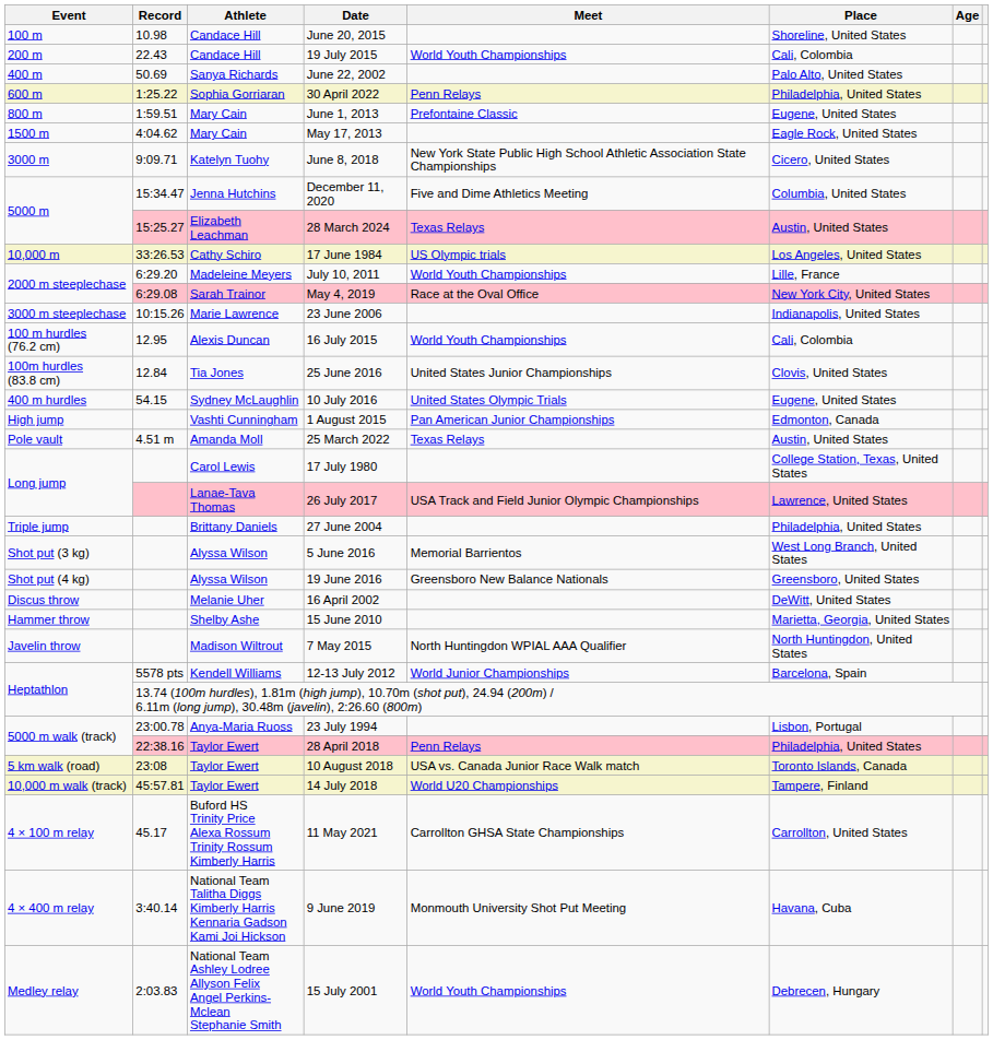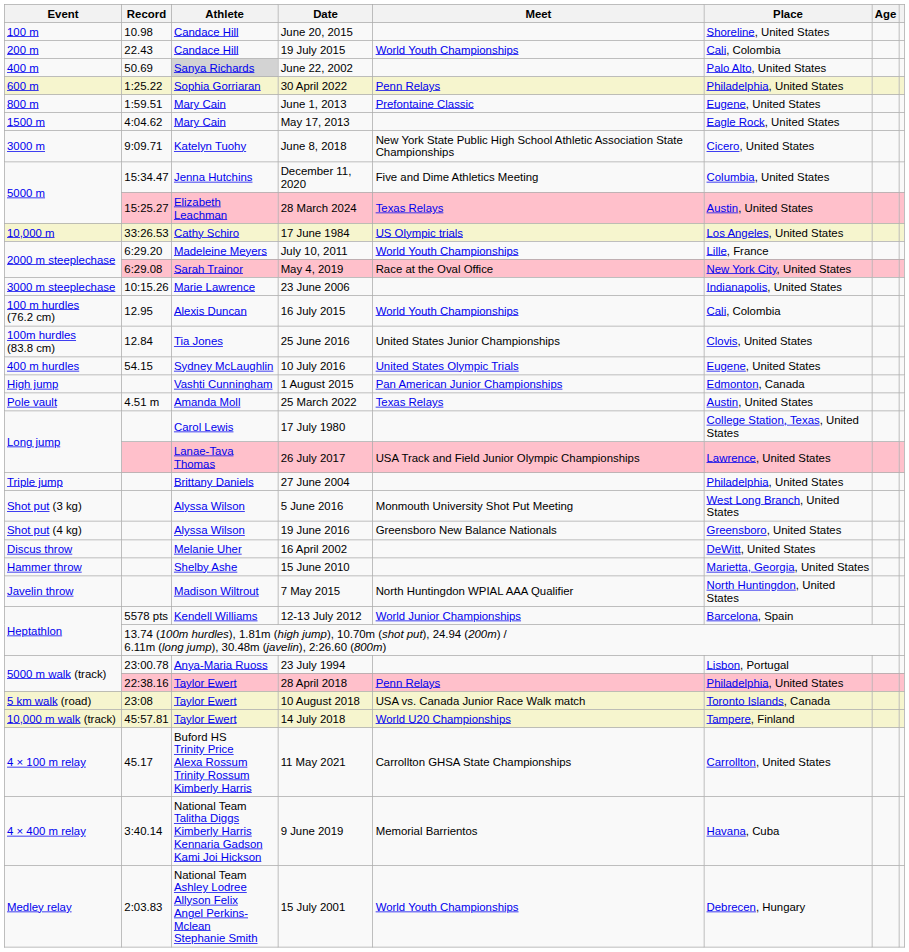June 22, 2002 | Athlete: no background -> lightgrey background
5 June 2016 | Meet: Memorial Barrientos -> Monmouth University Shot Put Meeting
9 June 2019 | Meet: Monmouth University Shot Put Meeting -> Memorial Barrientos
